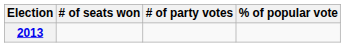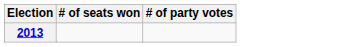- column: % of popular vote
